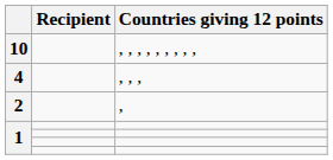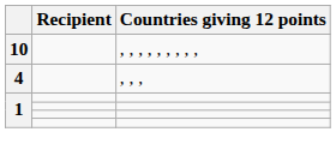- row: 2 | ,
